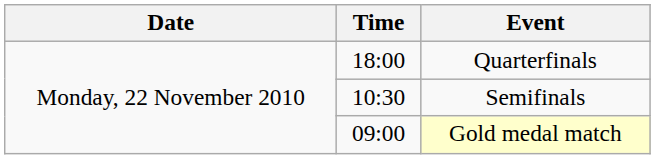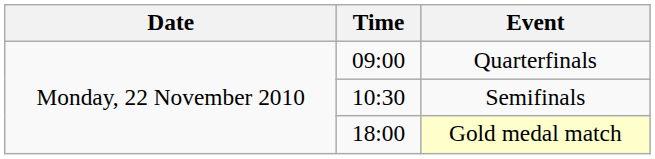Quarterfinals | Time: 18:00 -> 09:00
Gold medal match | Time: 09:00 -> 18:00
